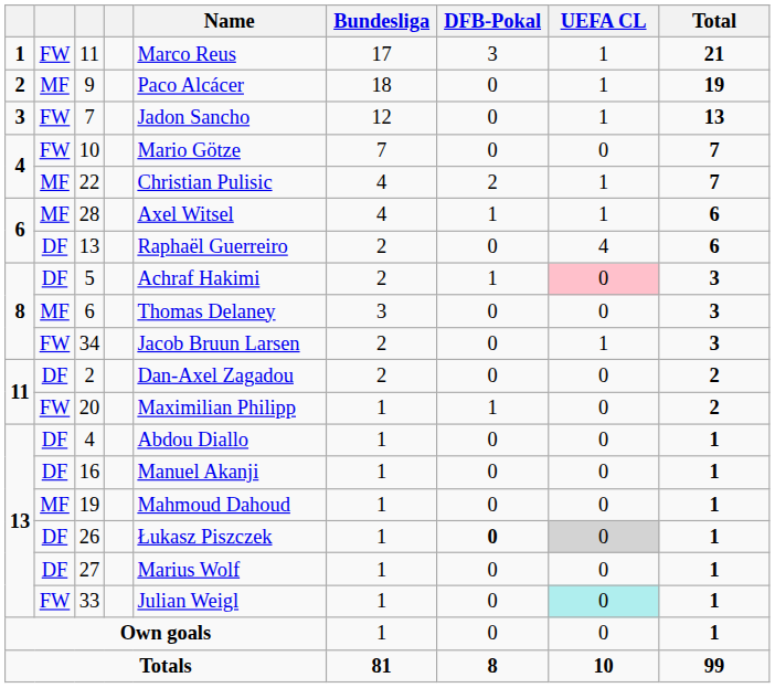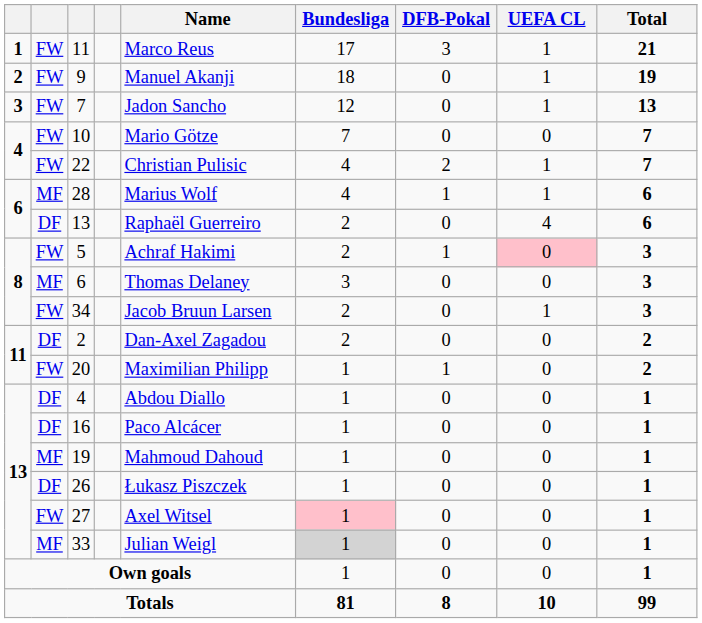9 | column 2: MF -> FW
9 | Name: Paco Alcácer -> Manuel Akanji
22 | column 2: MF -> FW
28 | Name: Axel Witsel -> Marius Wolf
5 | column 2: DF -> FW
16 | Name: Manuel Akanji -> Paco Alcácer
26 | DFB-Pokal: bold -> normal
26 | UEFA CL: lightgrey background -> no background
27 | column 2: DF -> FW
27 | Name: Marius Wolf -> Axel Witsel
27 | Bundesliga: no background -> pink background
33 | column 2: FW -> MF
33 | Bundesliga: no background -> lightgrey background
33 | UEFA CL: paleturquoise background -> no background
